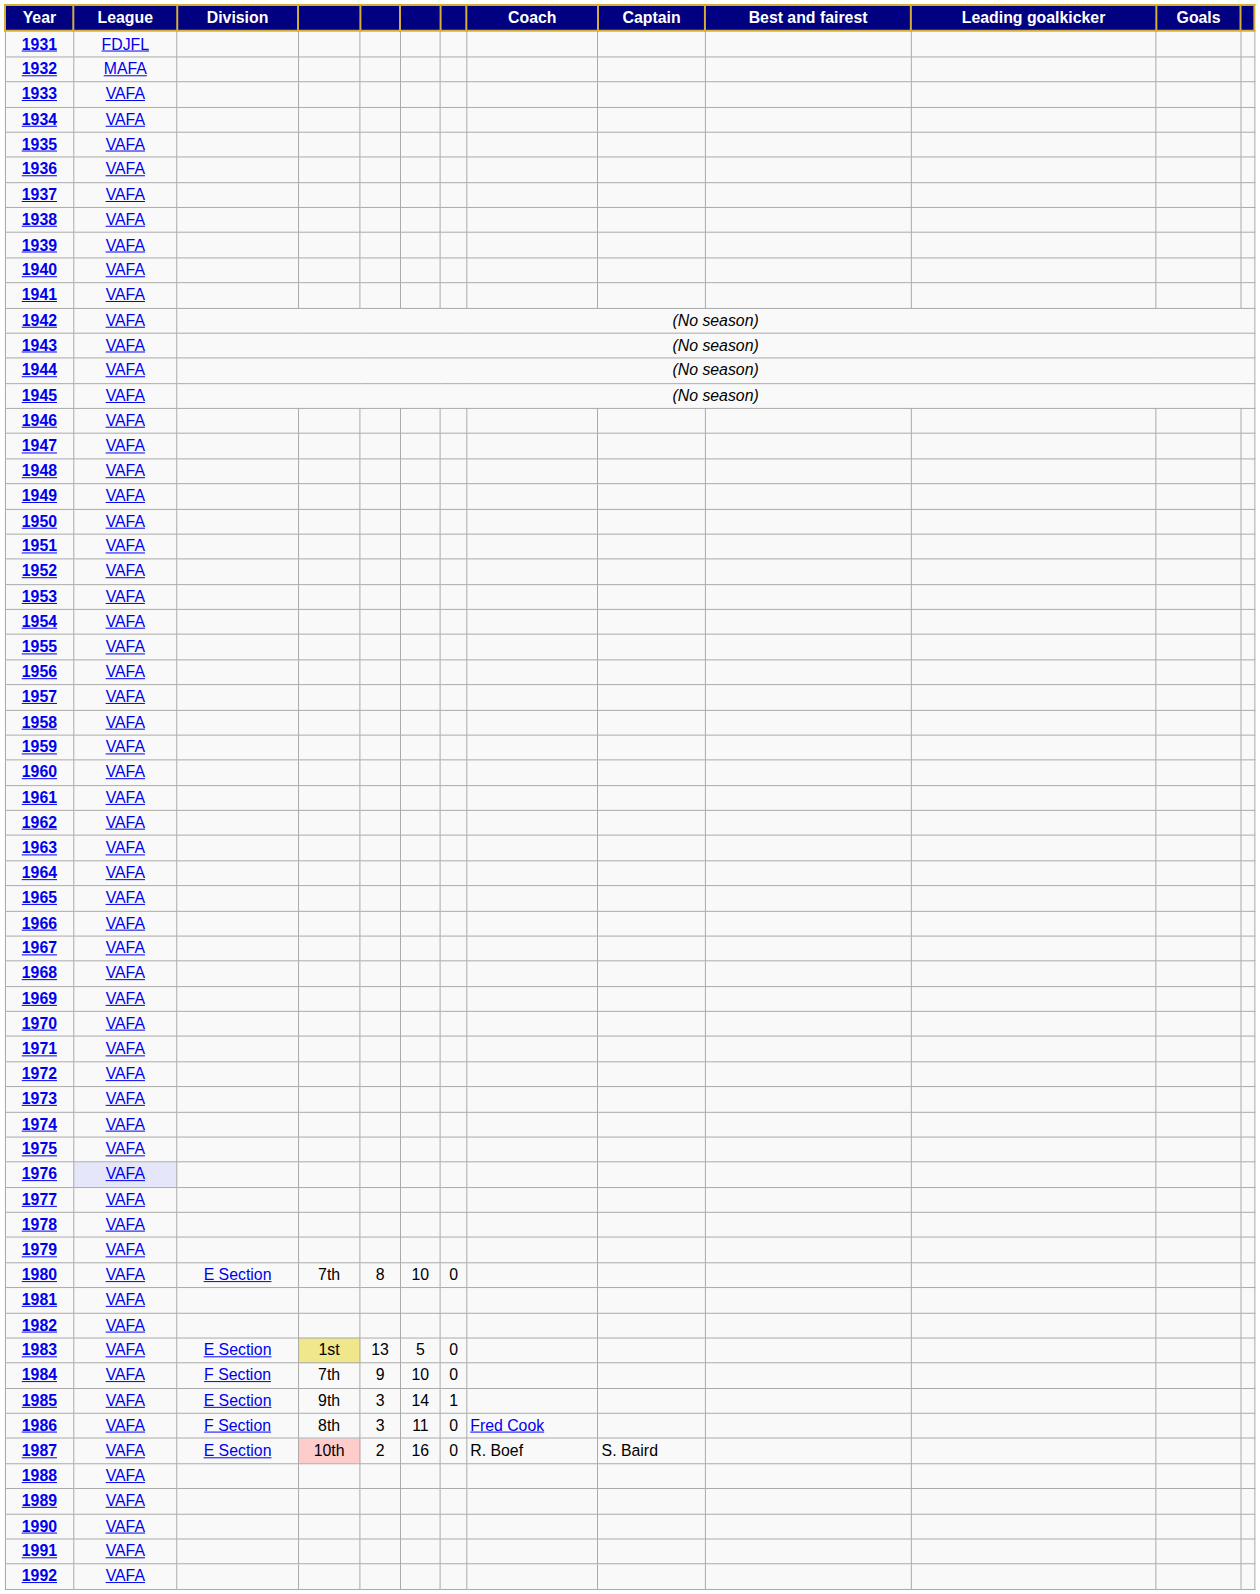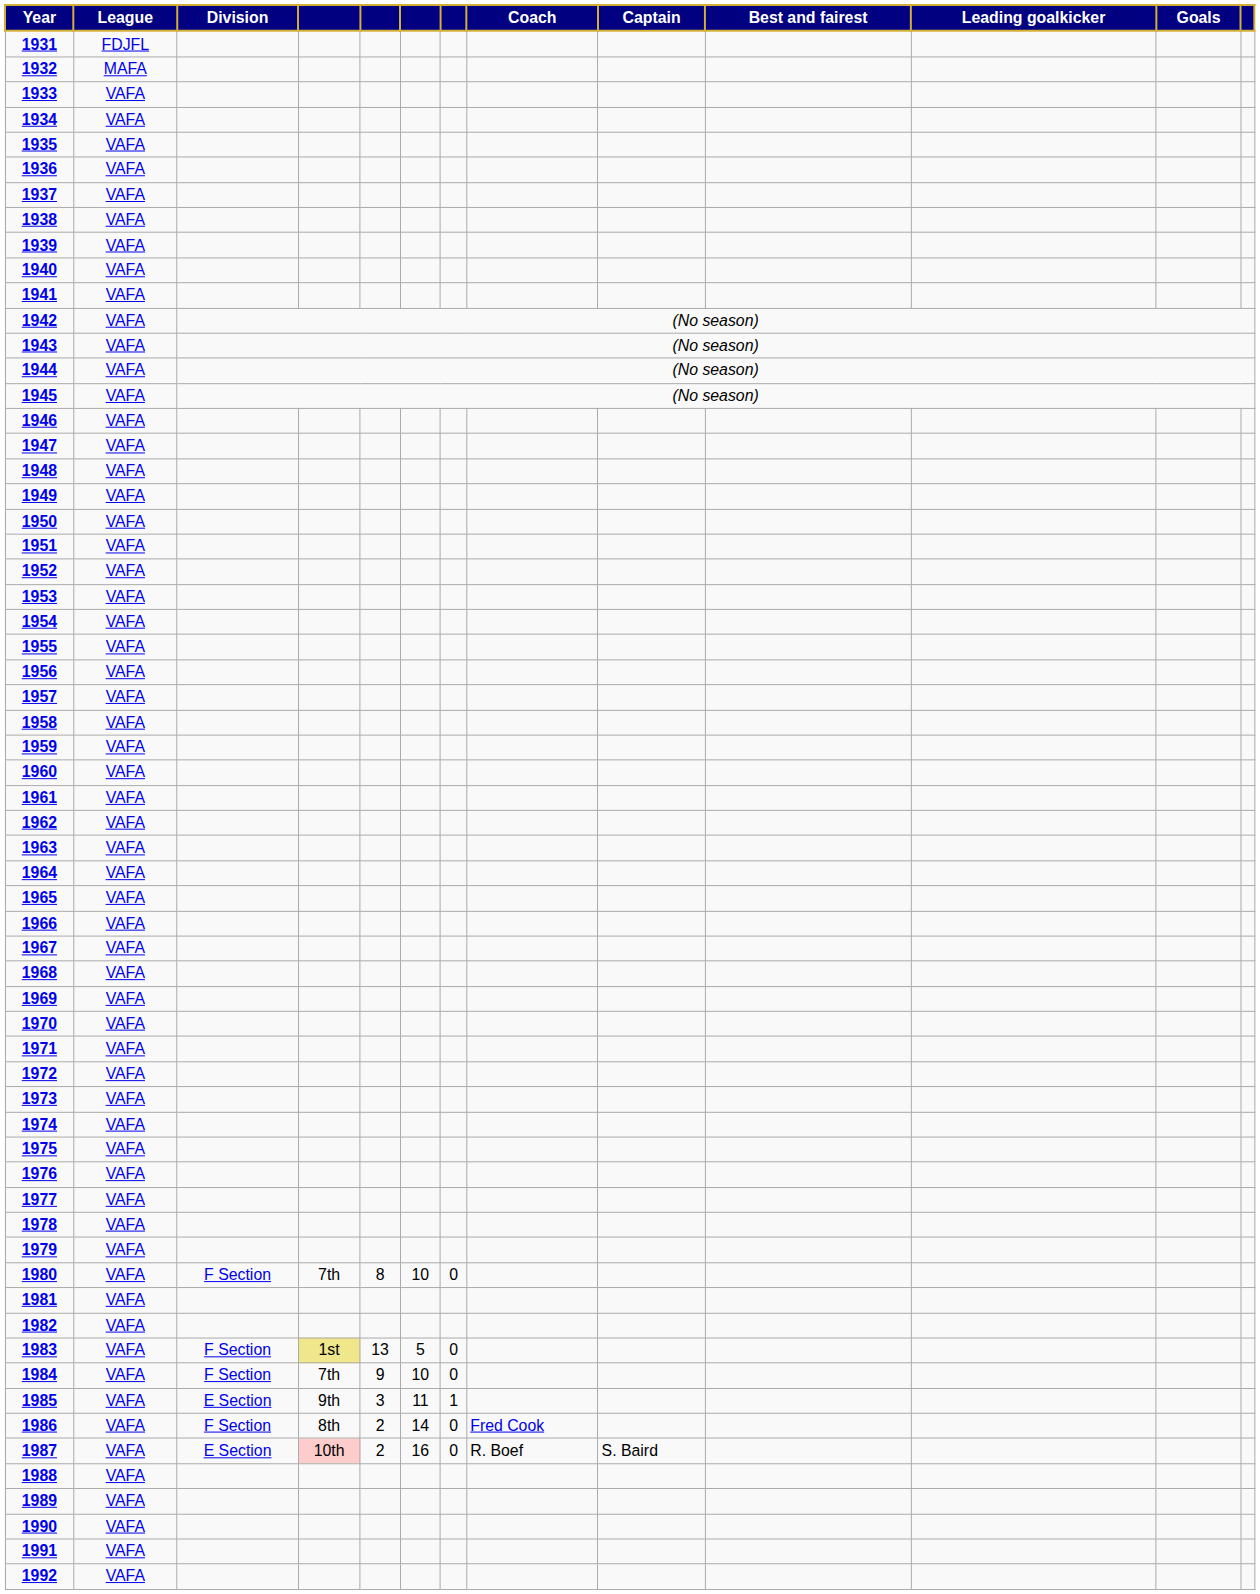1976 | League: lavender background -> no background
1980 | Division: E Section -> F Section
1983 | Division: E Section -> F Section
1985 | column 6: 14 -> 11
1986 | column 5: 3 -> 2
1986 | column 6: 11 -> 14
